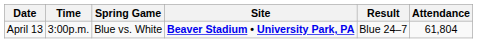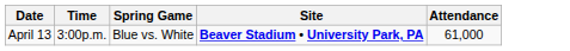- column: Result | Blue 24–7
April 13 | Attendance: 61,804 -> 61,000
